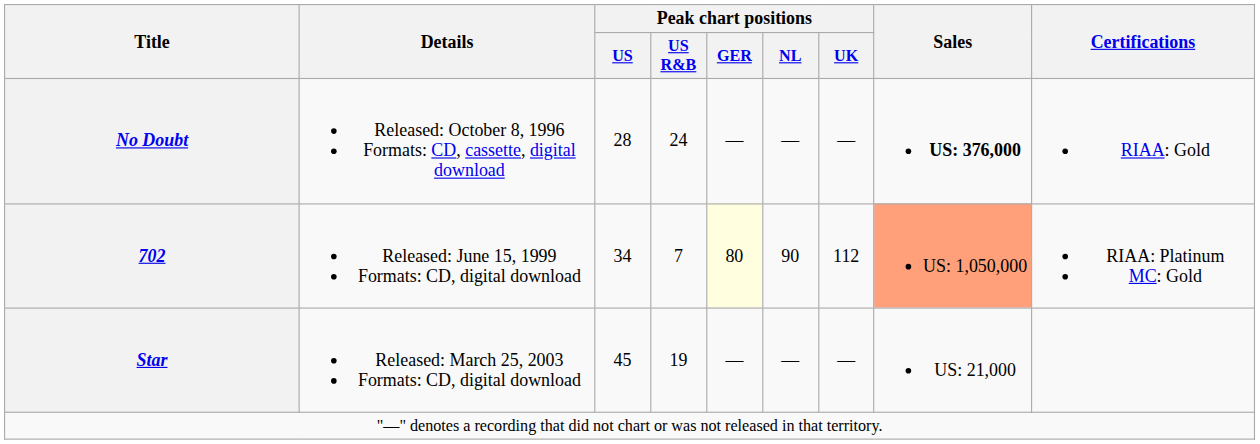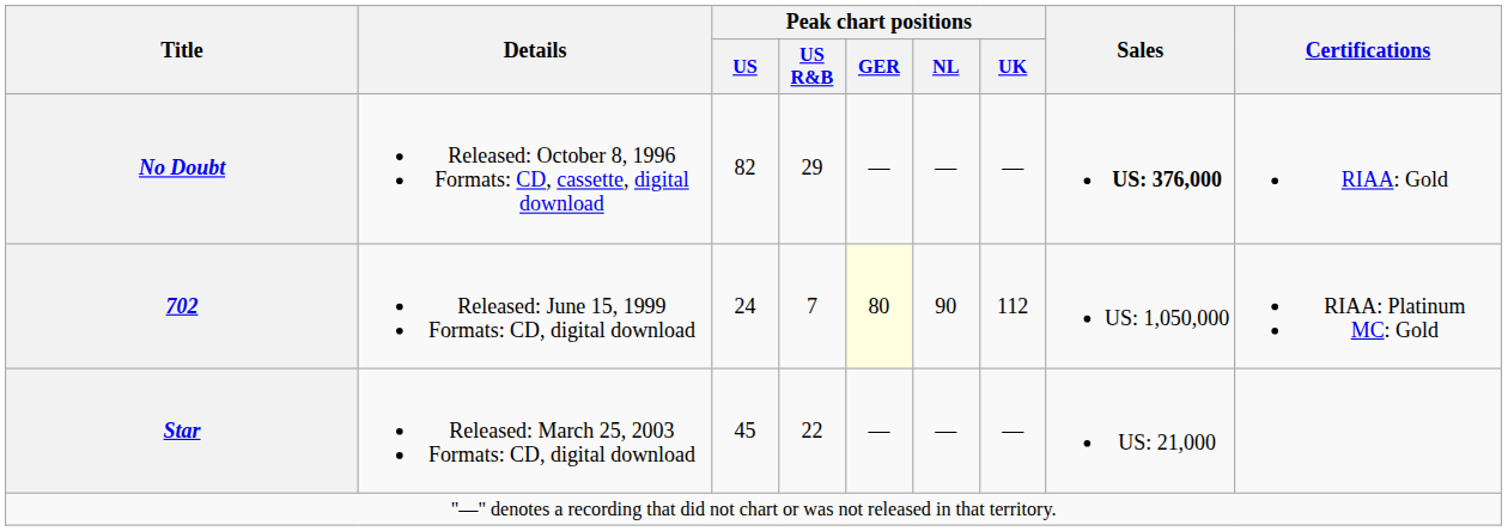No Doubt | Peak chart positions / US: 28 -> 82
No Doubt | Peak chart positions / US R&B: 24 -> 29
702 | Peak chart positions / US: 34 -> 24
702 | Sales: lightsalmon background -> no background
Star | Peak chart positions / US R&B: 19 -> 22
